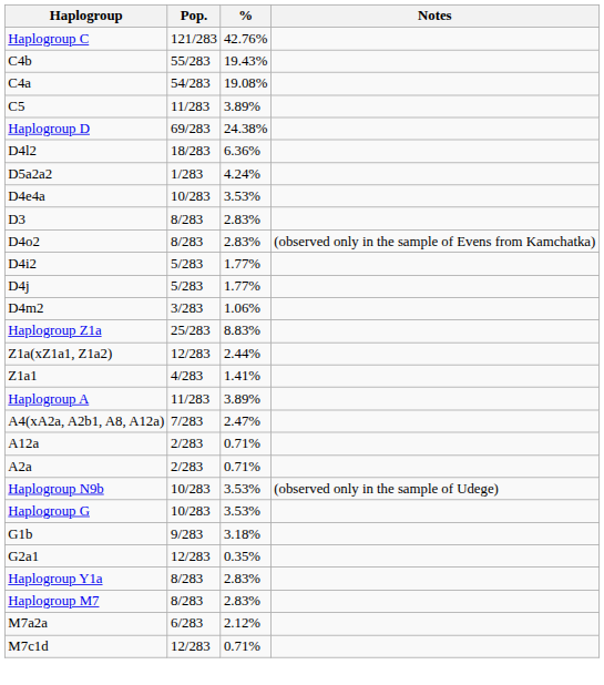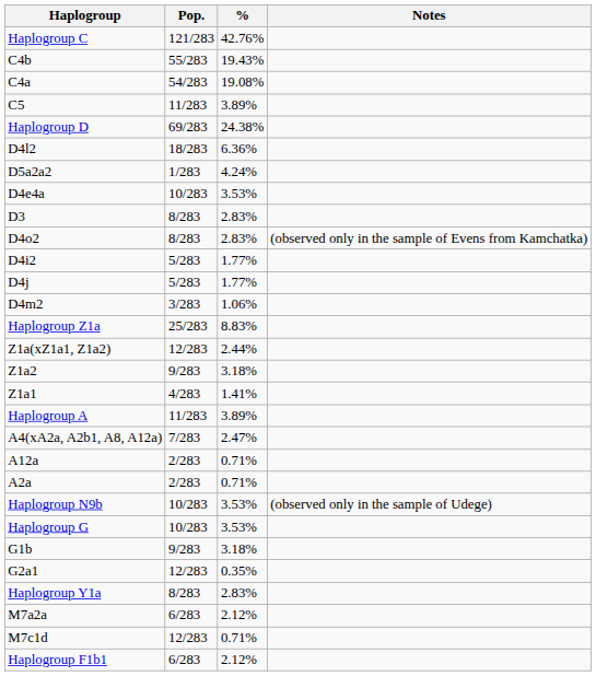+ row: Z1a2 | 9/283 | 3.18%
- row: Haplogroup M7 | 8/283 | 2.83%
+ row: Haplogroup F1b1 | 6/283 | 2.12%
